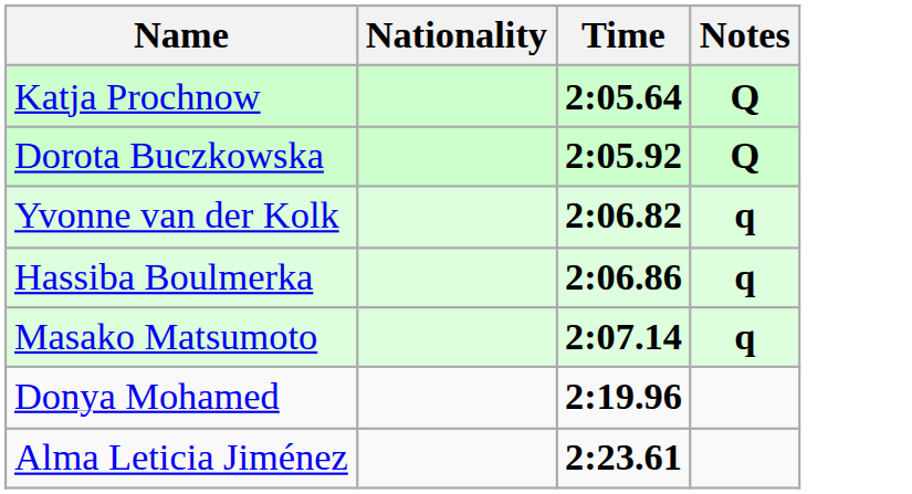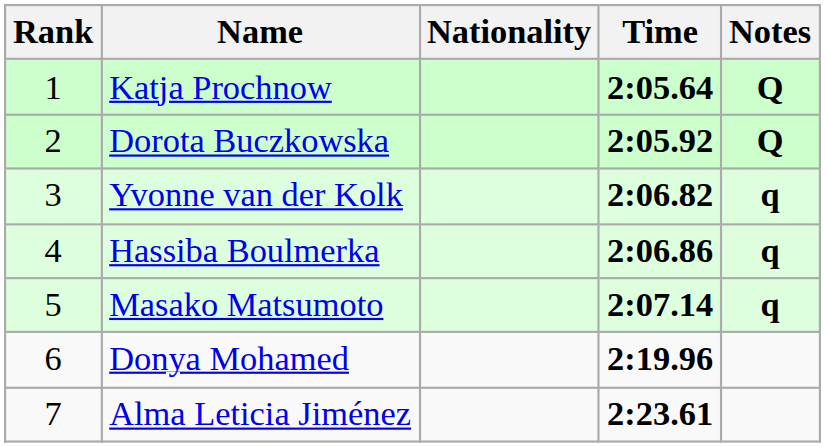+ column: Rank | 1 | 2 | 3 | 4 | 5 | 6 | 7
